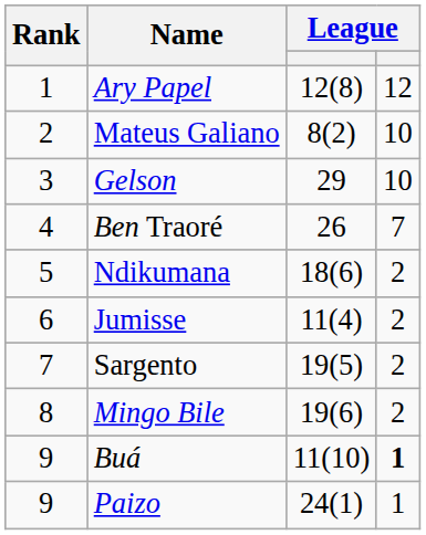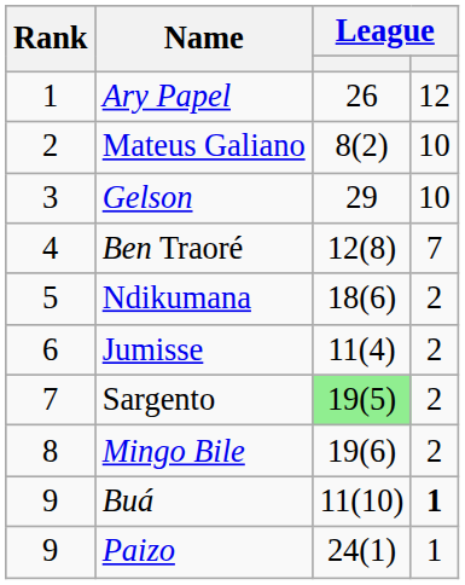Ary Papel | column 3: 12(8) -> 26
Ben Traoré | column 3: 26 -> 12(8)
Sargento | column 3: no background -> lightgreen background
